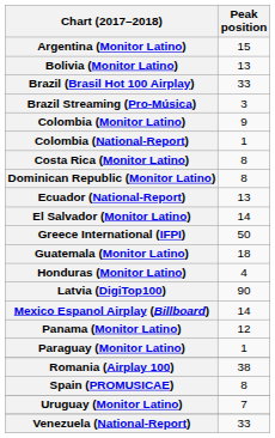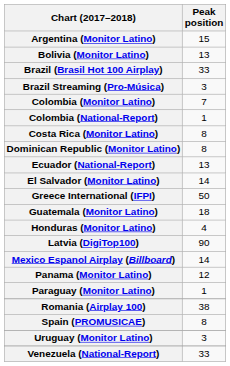Colombia (Monitor Latino) | Peak position: 9 -> 7
Uruguay (Monitor Latino) | Peak position: 7 -> 3
